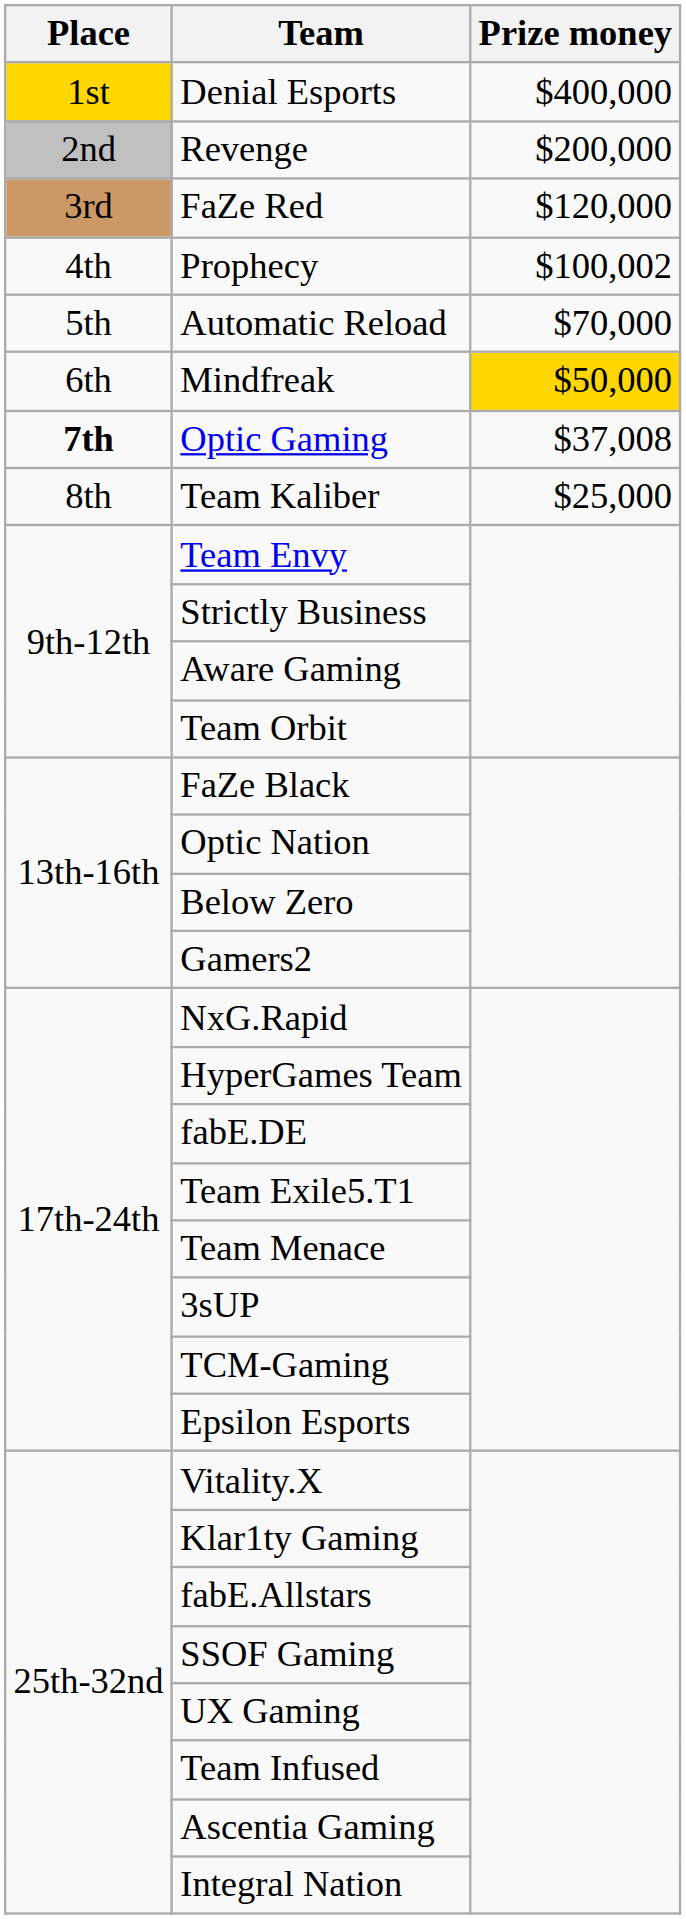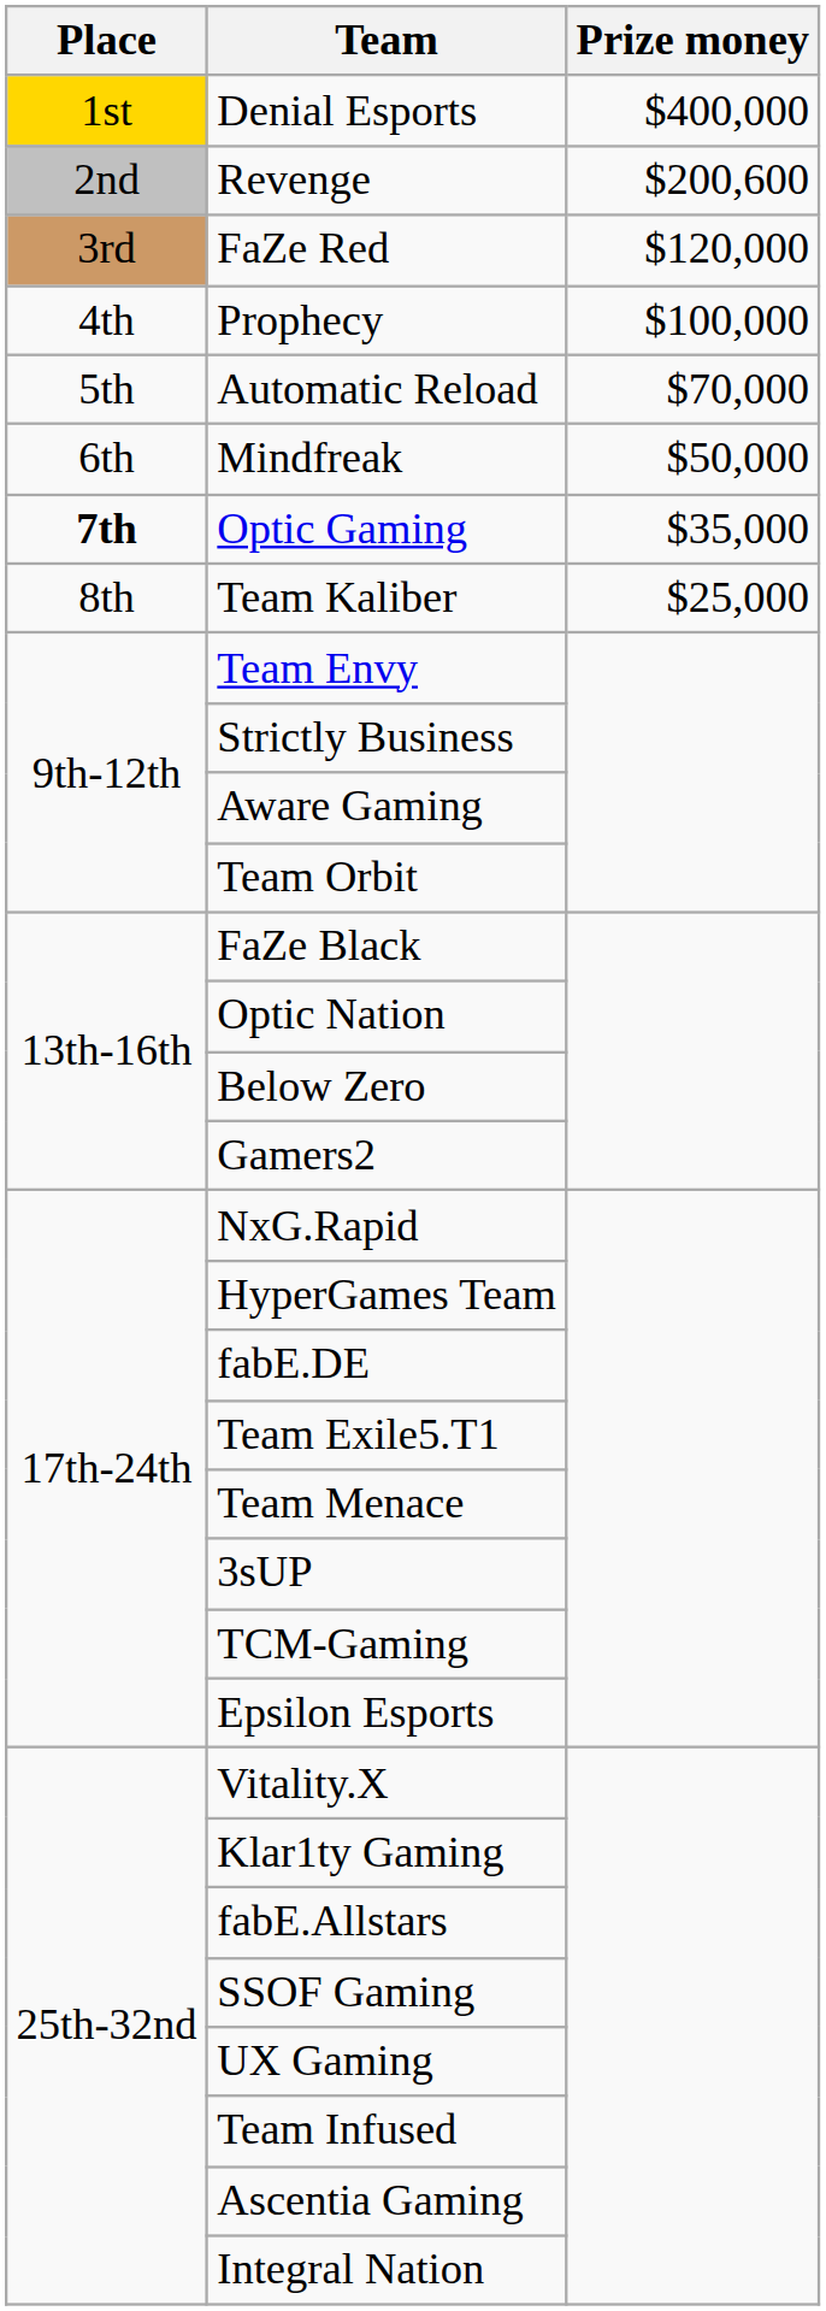Revenge | Prize money: $200,000 -> $200,600
Prophecy | Prize money: $100,002 -> $100,000
Mindfreak | Prize money: gold background -> no background
Optic Gaming | Prize money: $37,008 -> $35,000
